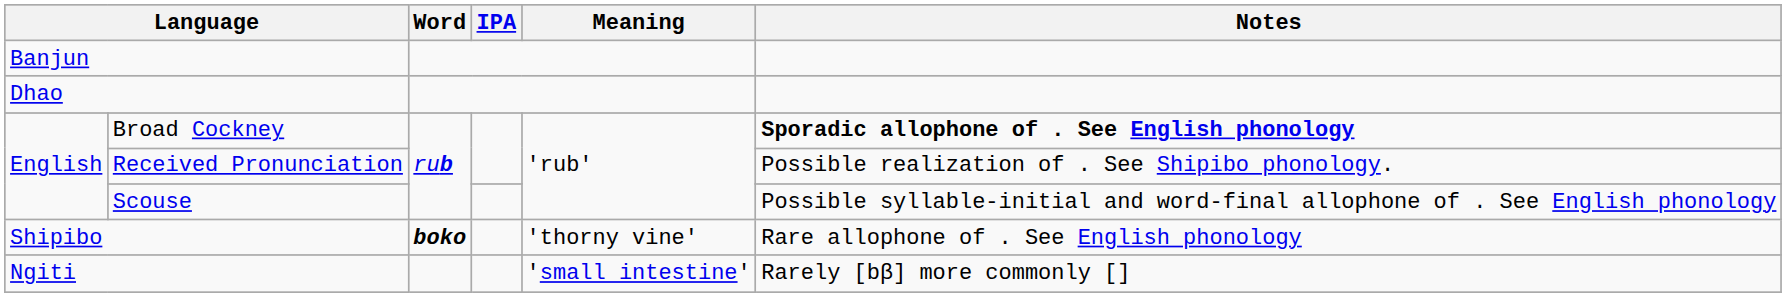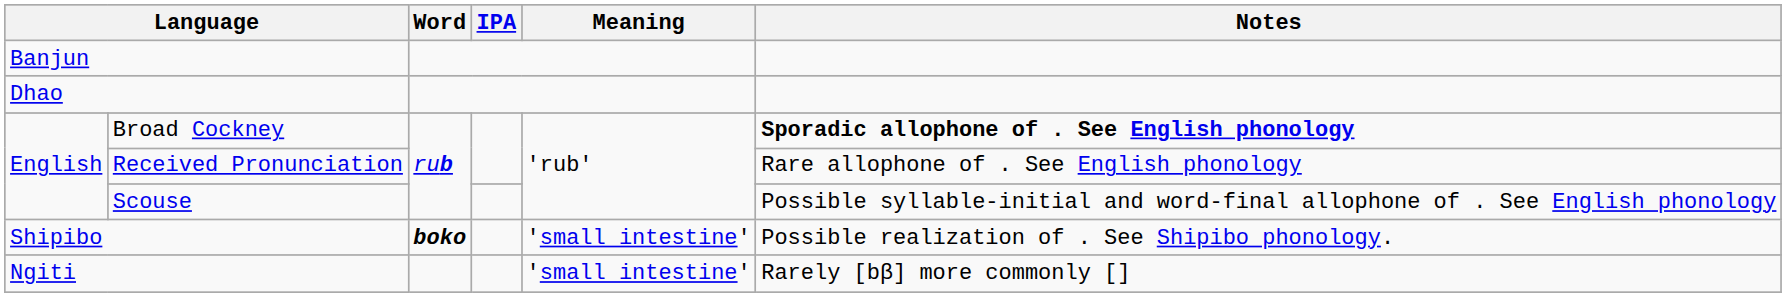Received Pronunciation | Notes: Possible realization of . See Shipibo phonology. -> Rare allophone of . See English phonology
Shipibo | Meaning: 'thorny vine' -> 'small intestine'
Shipibo | Notes: Rare allophone of . See English phonology -> Possible realization of . See Shipibo phonology.
